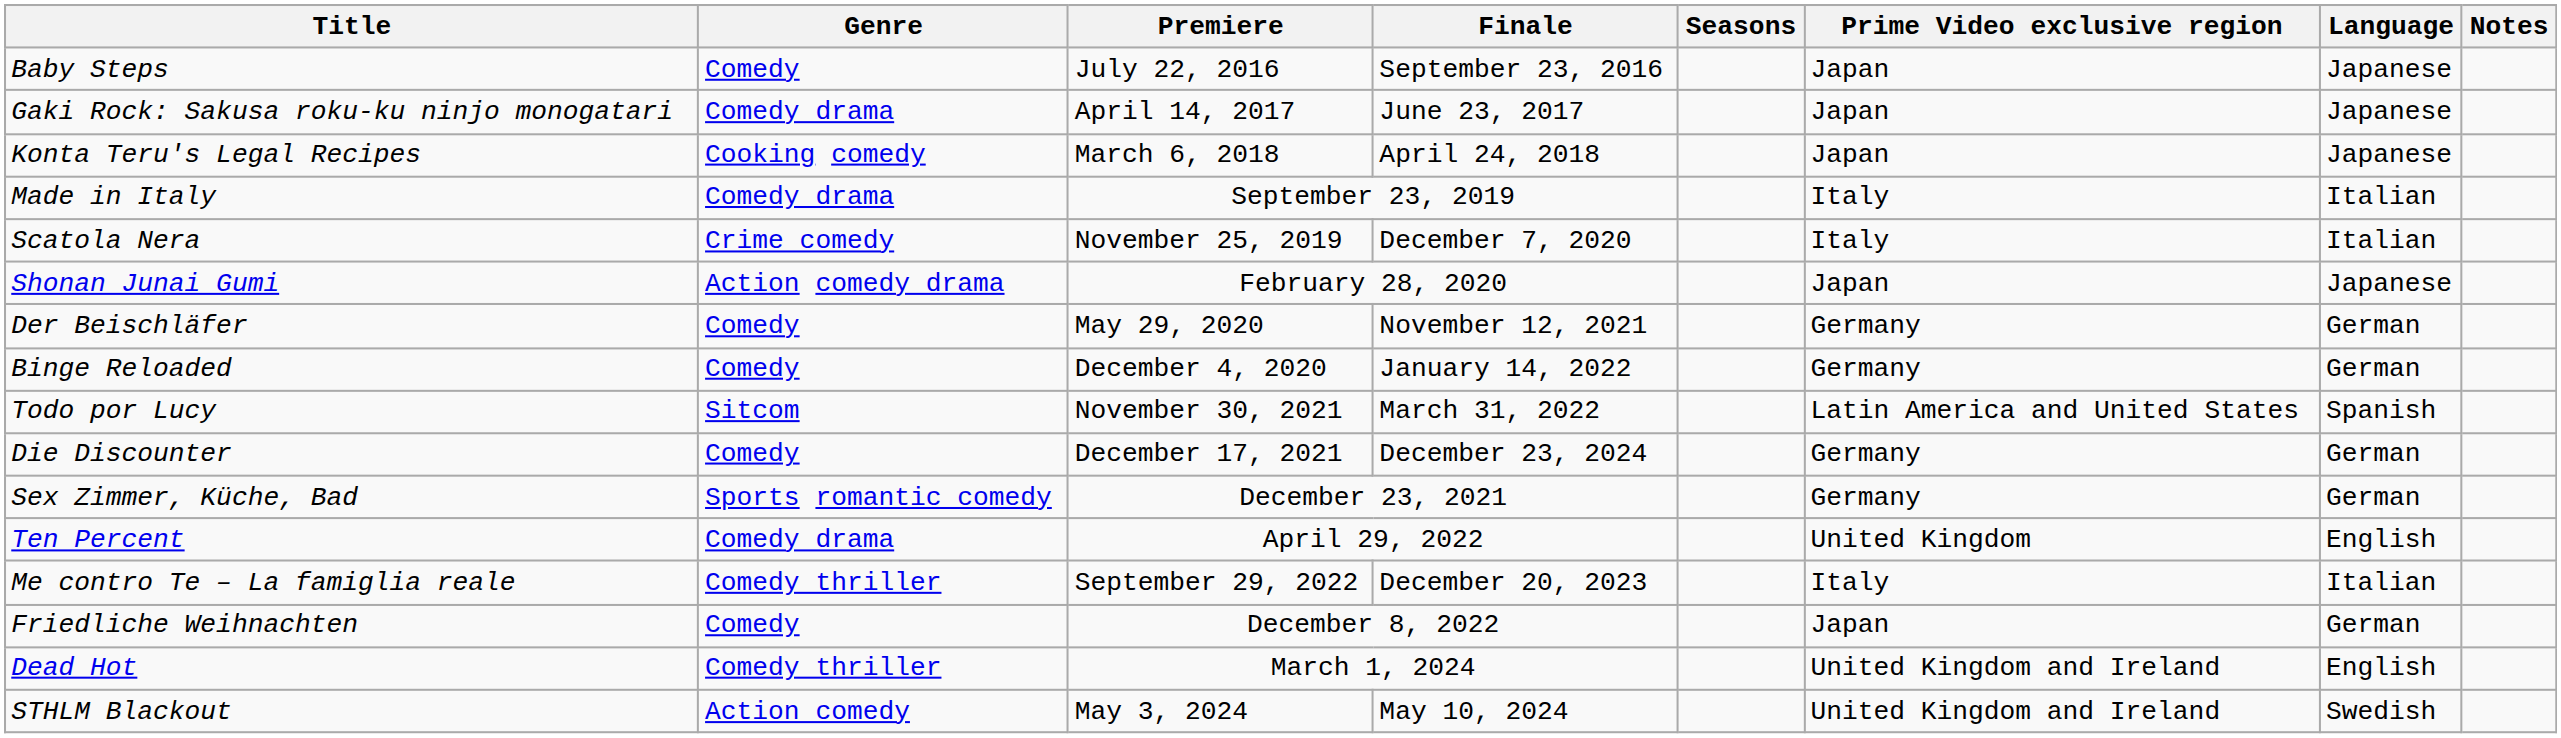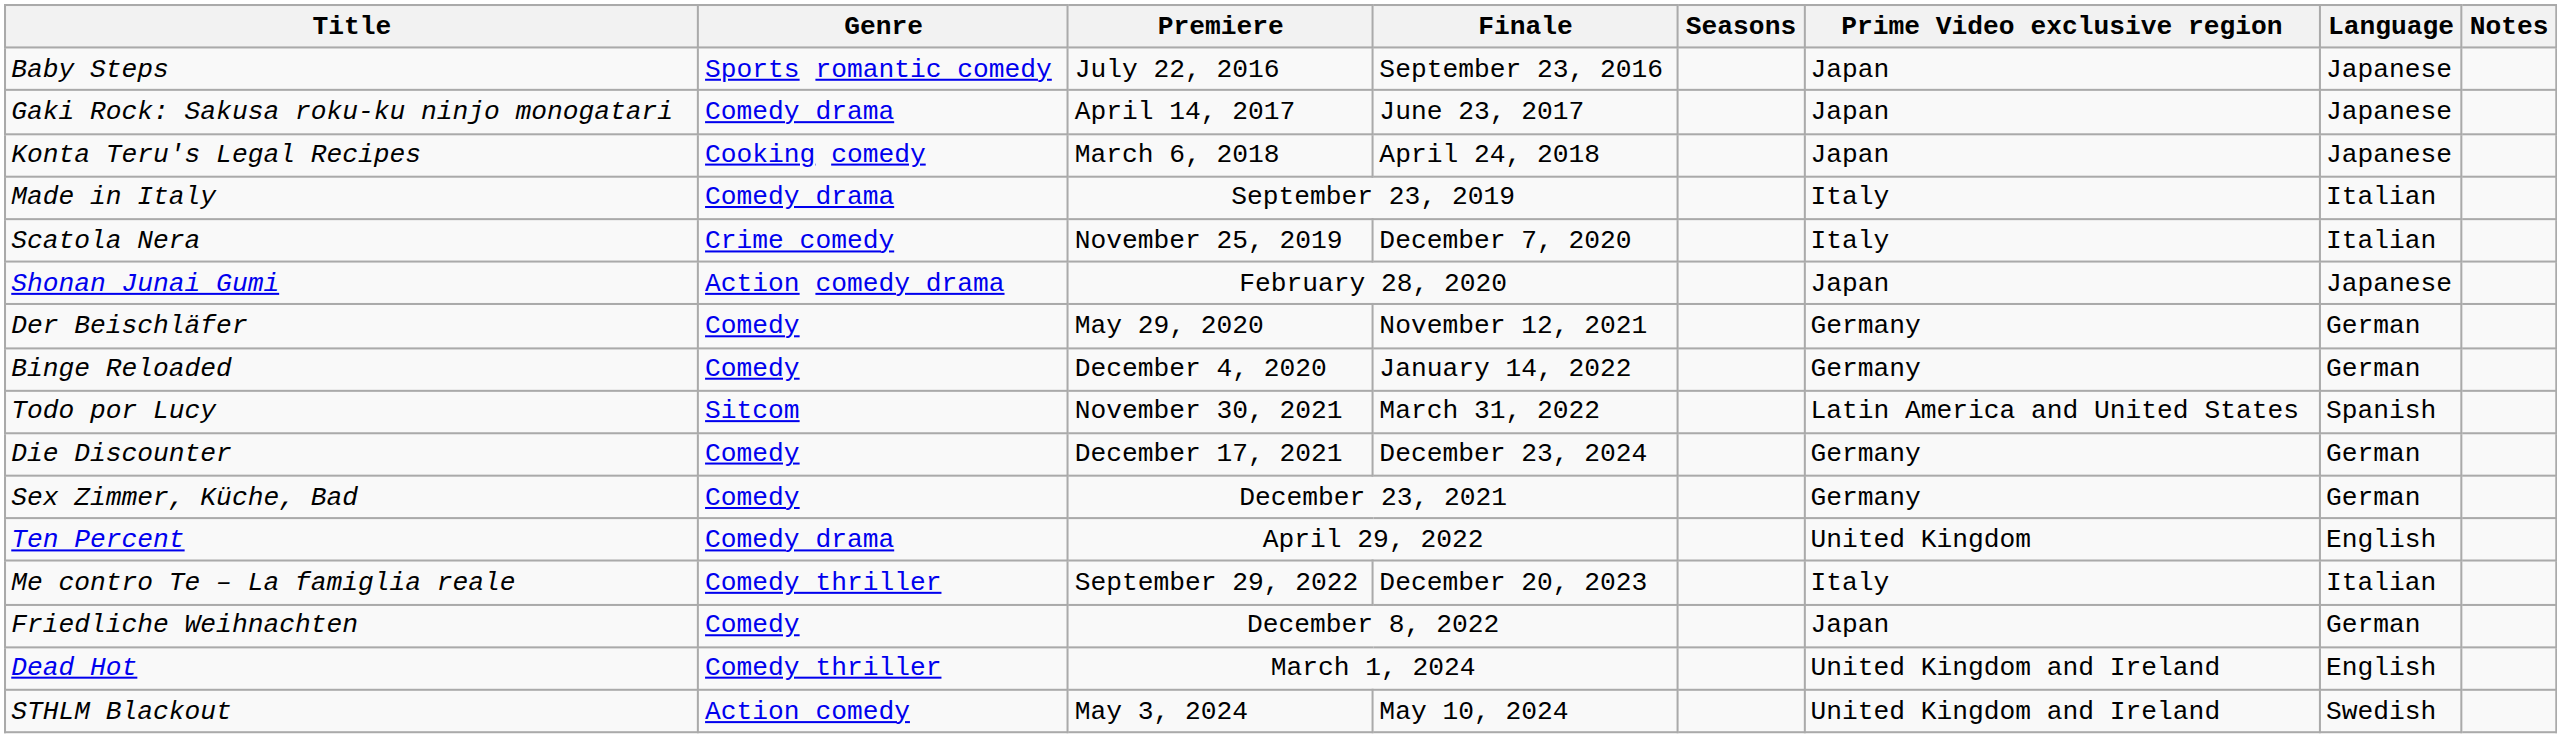Baby Steps | Genre: Comedy -> Sports romantic comedy
Sex Zimmer, Küche, Bad | Genre: Sports romantic comedy -> Comedy
